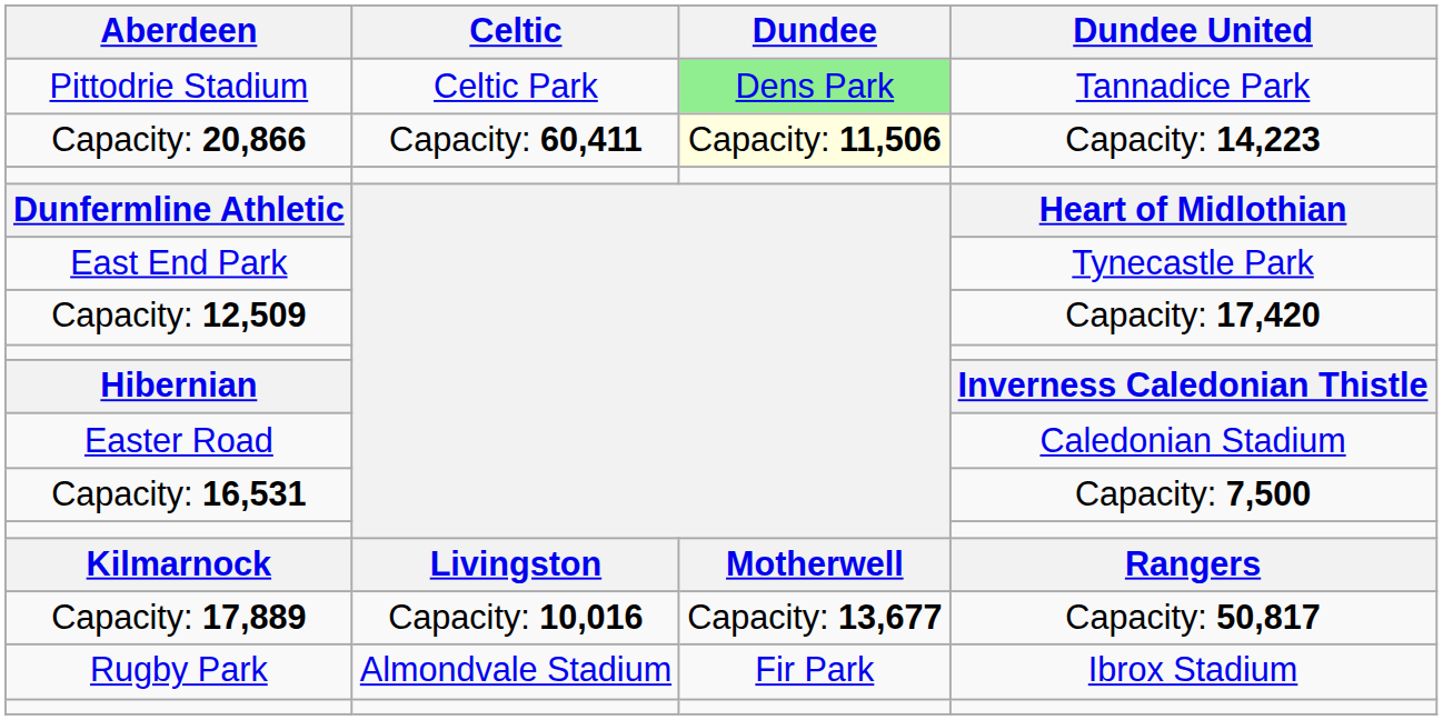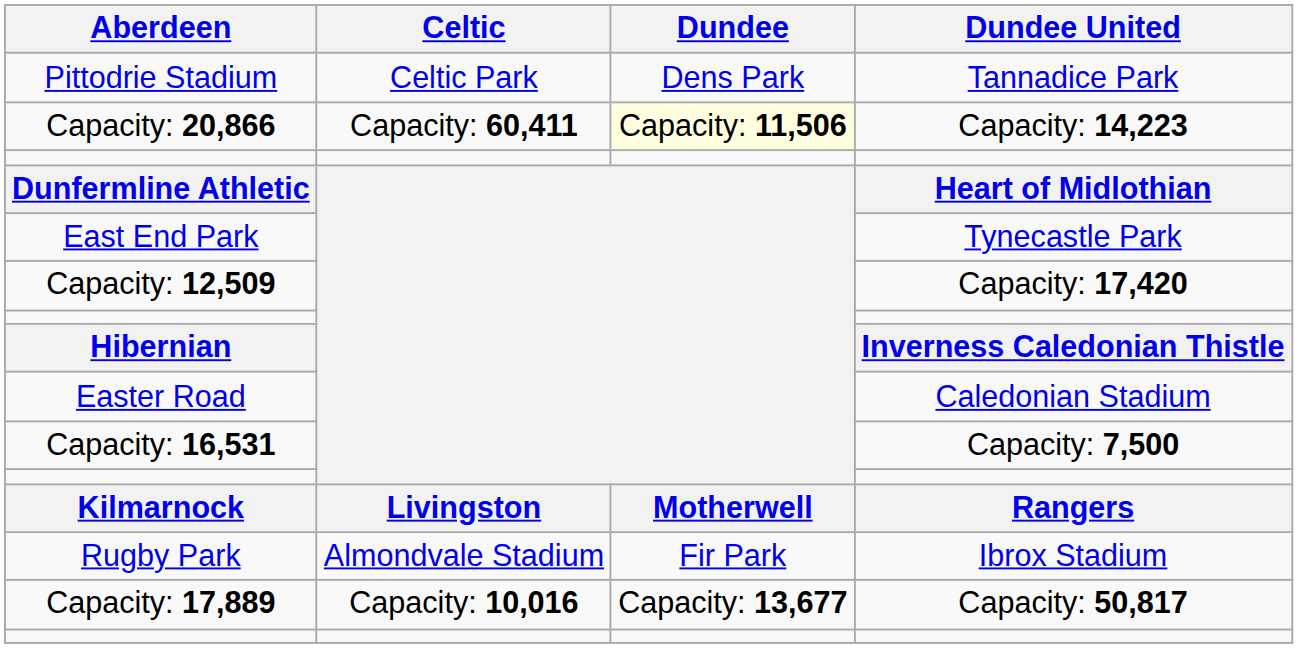Pittodrie Stadium | Dundee: lightgreen background -> no background
rows swapped: Rugby Park <-> Capacity: 17,889
